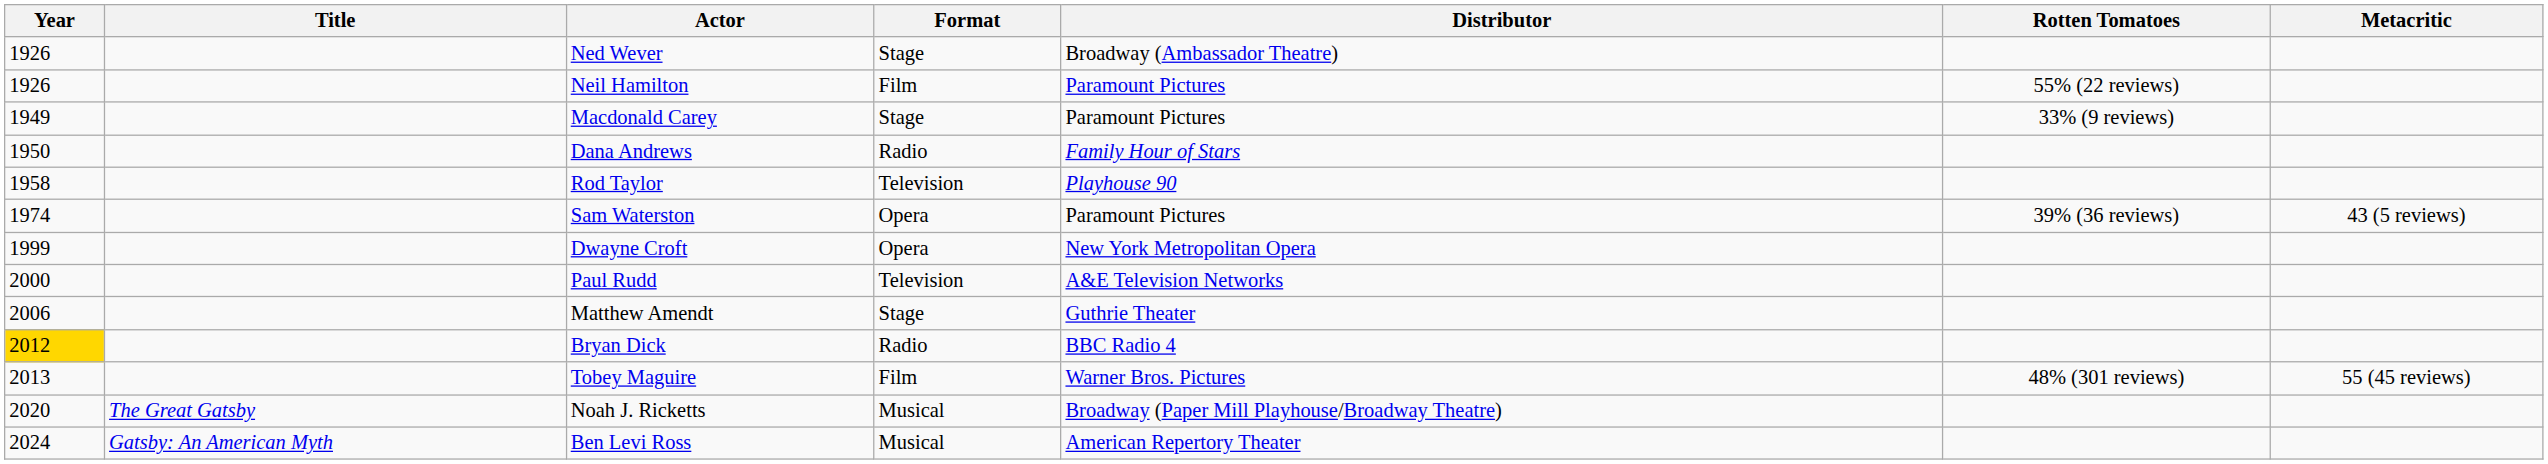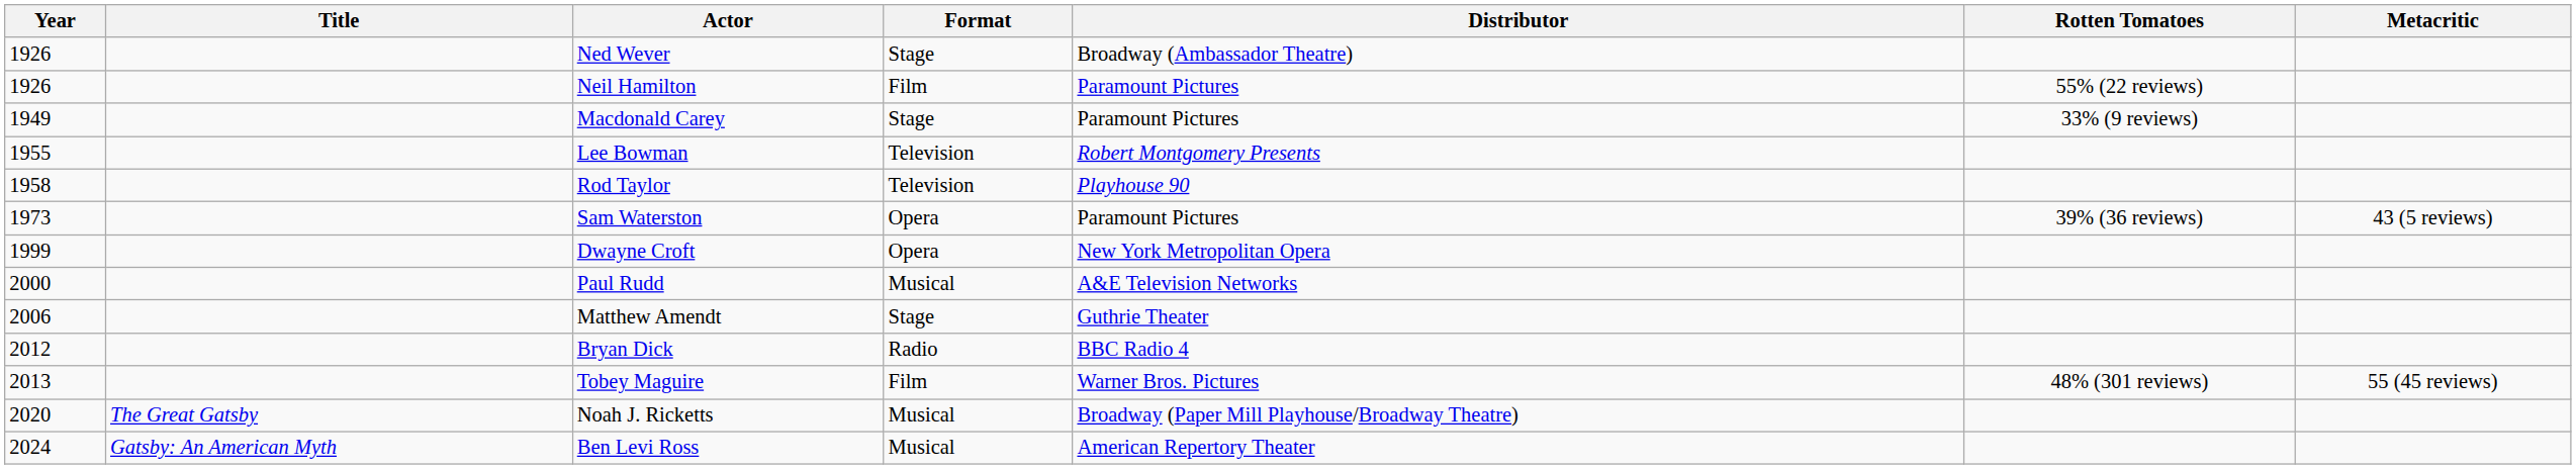- row: 1950 | Dana Andrews | Radio | Family Hour of Stars
+ row: 1955 | Lee Bowman | Television | Robert Montgomery Presents
Sam Waterston | Year: 1974 -> 1973
Paul Rudd | Format: Television -> Musical
Bryan Dick | Year: gold background -> no background
